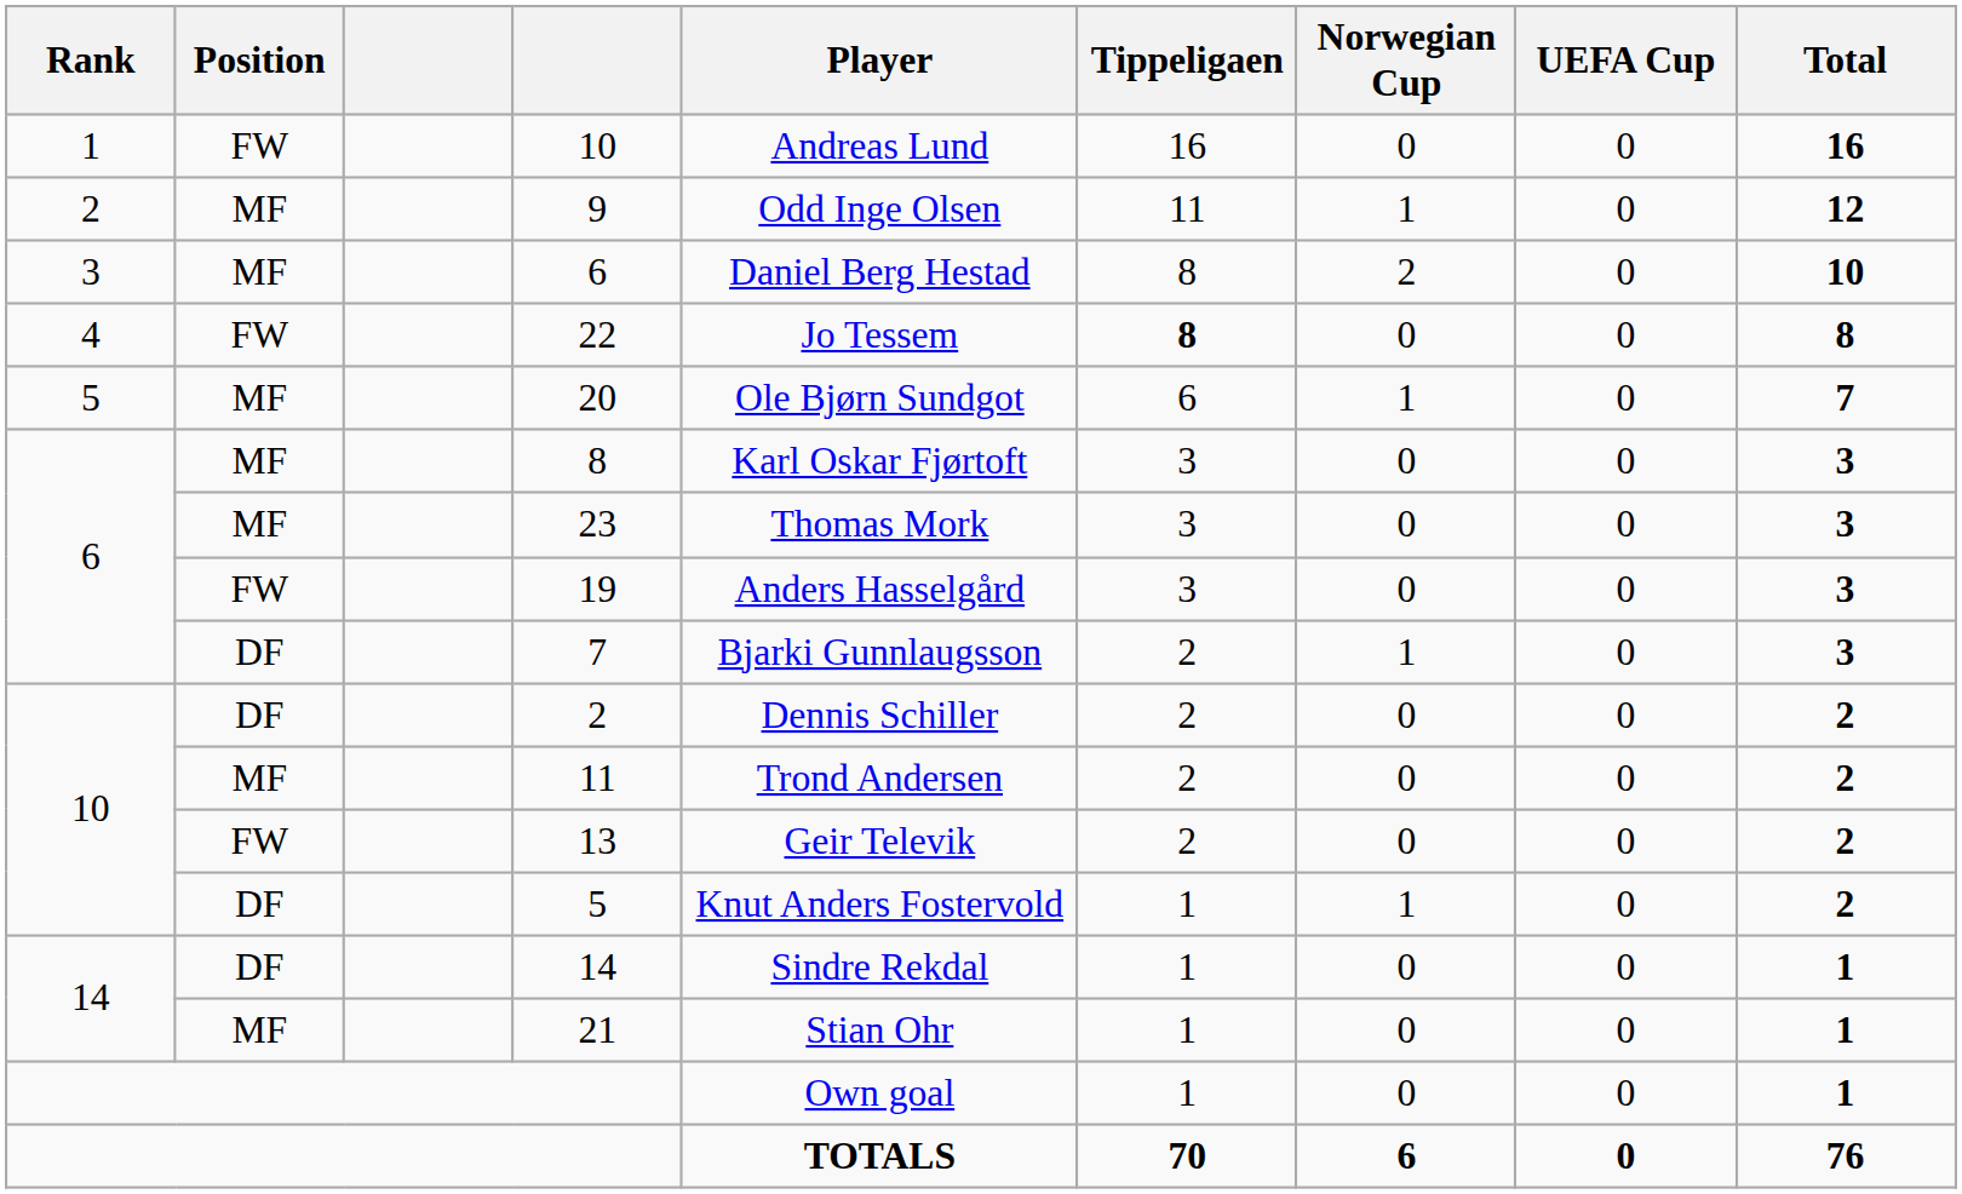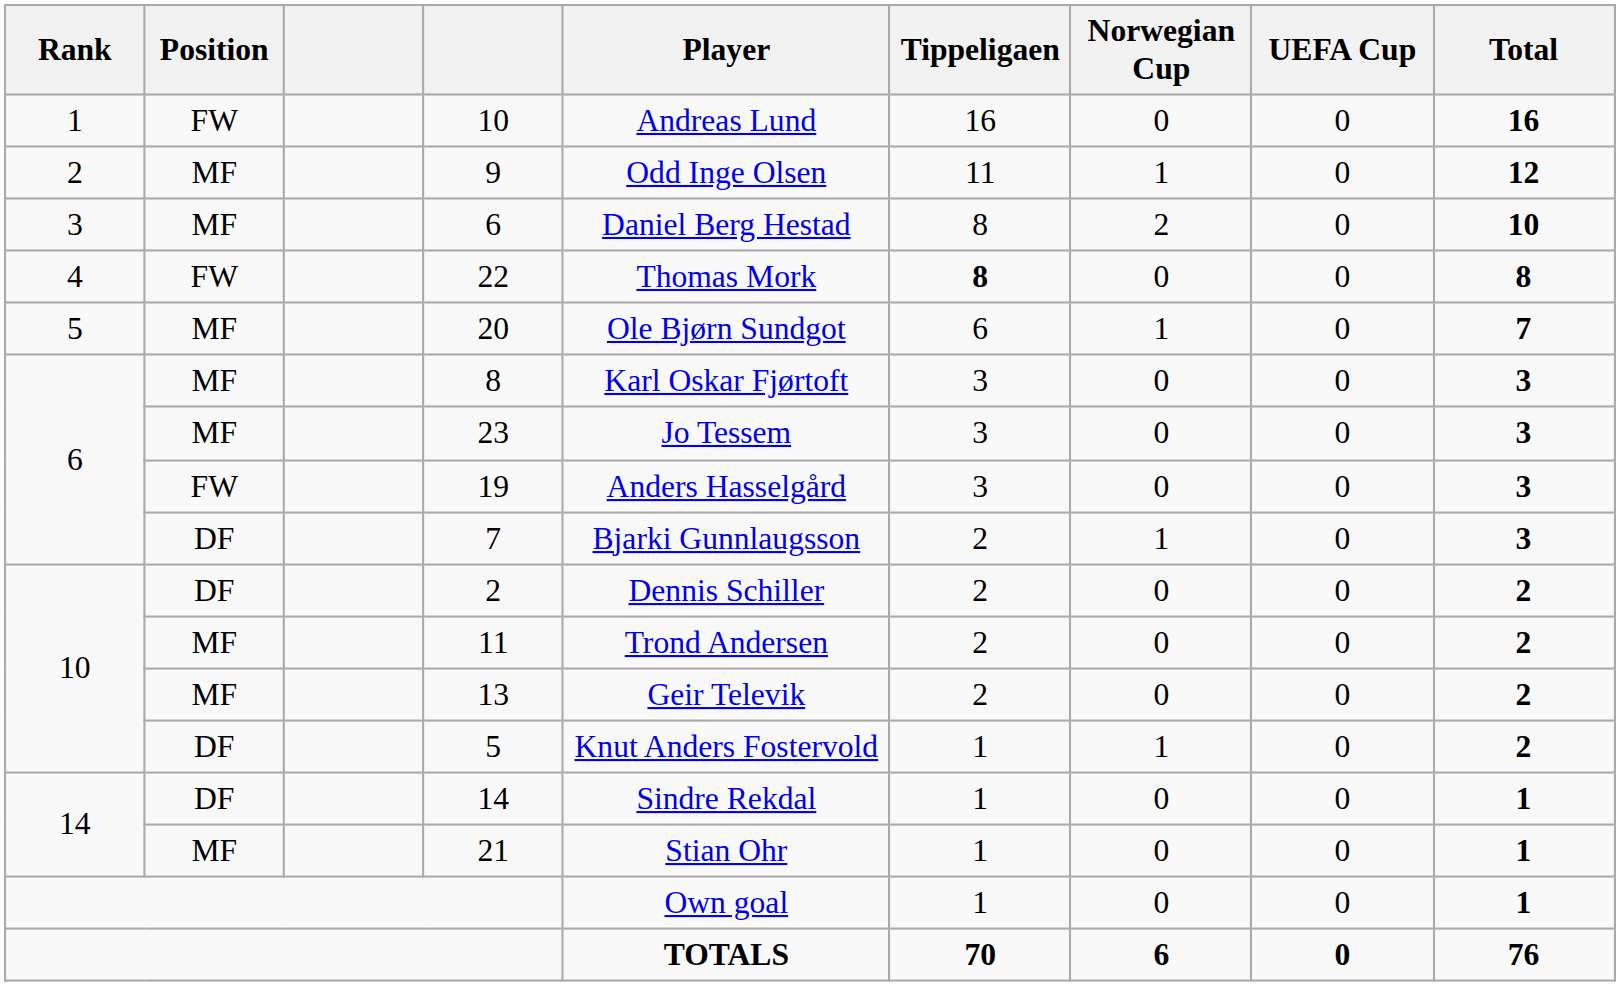22 | Player: Jo Tessem -> Thomas Mork
23 | Player: Thomas Mork -> Jo Tessem
13 | Position: FW -> MF
